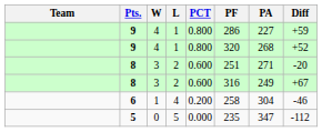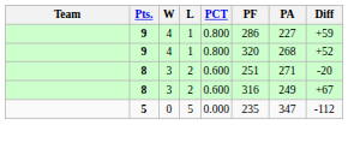- row: 6 | 1 | 4 | 0.200 | 258 | 304 | -46
